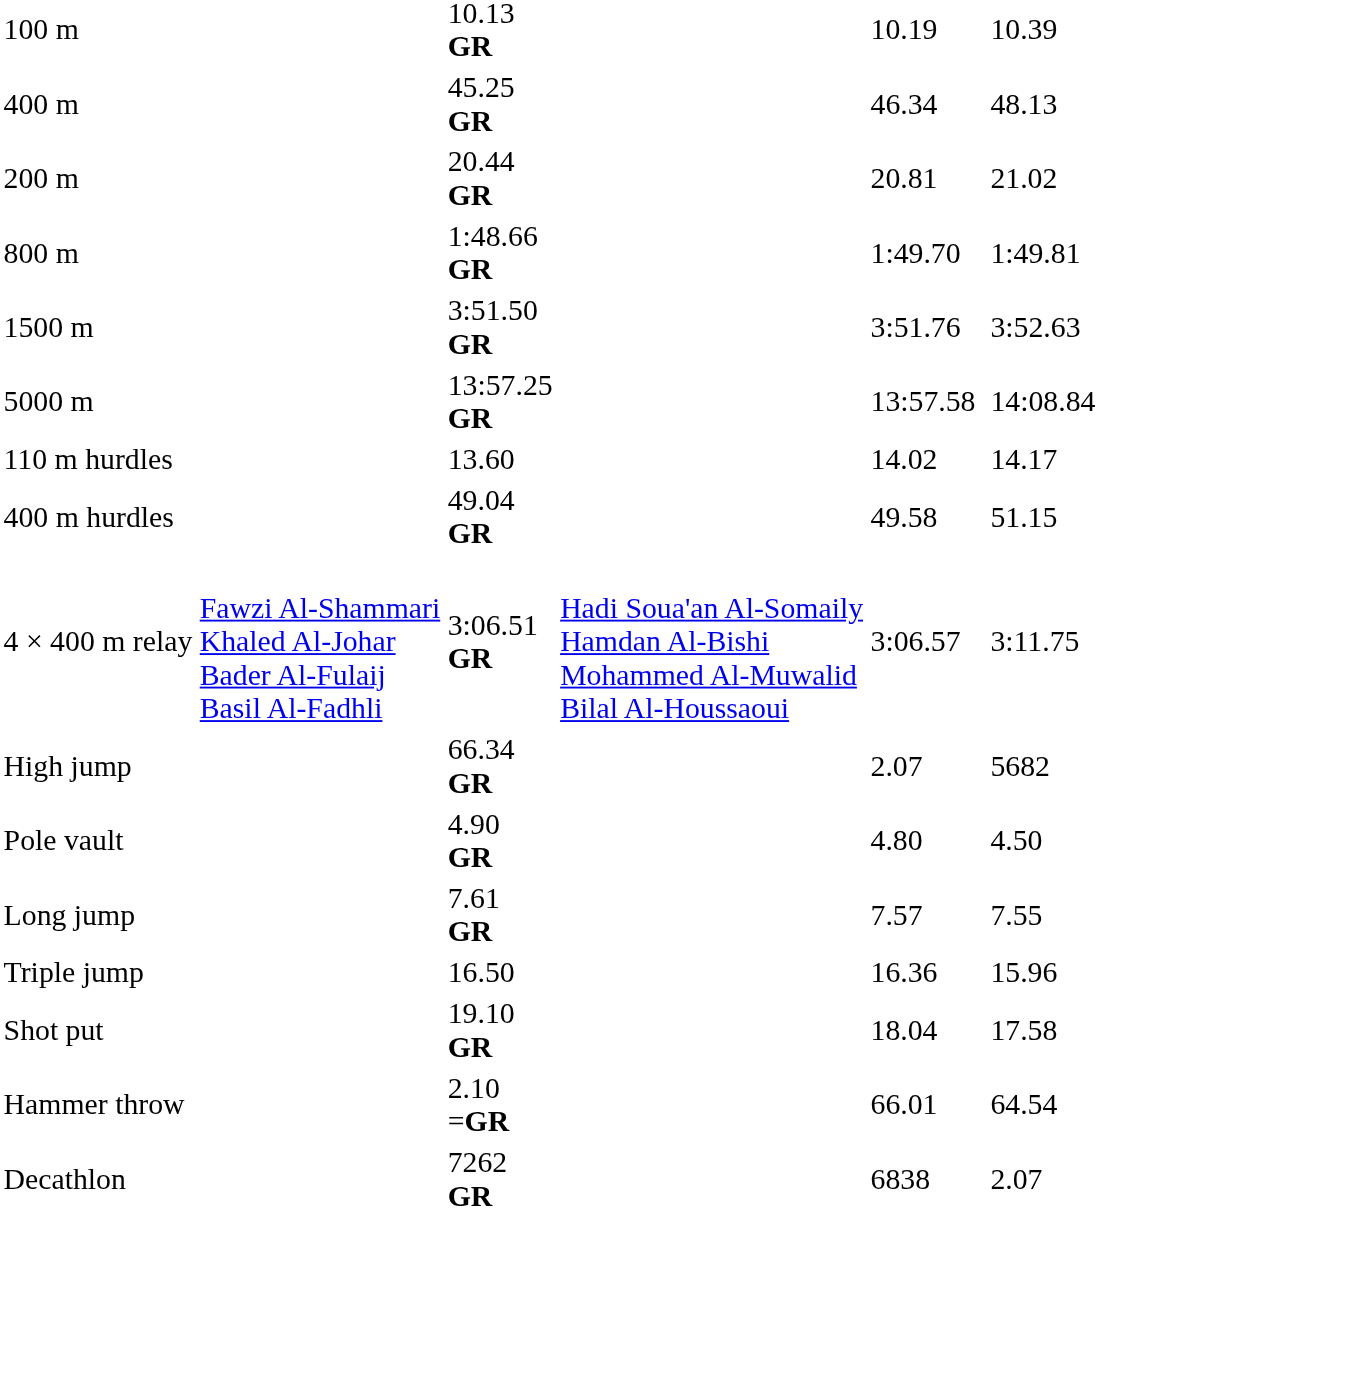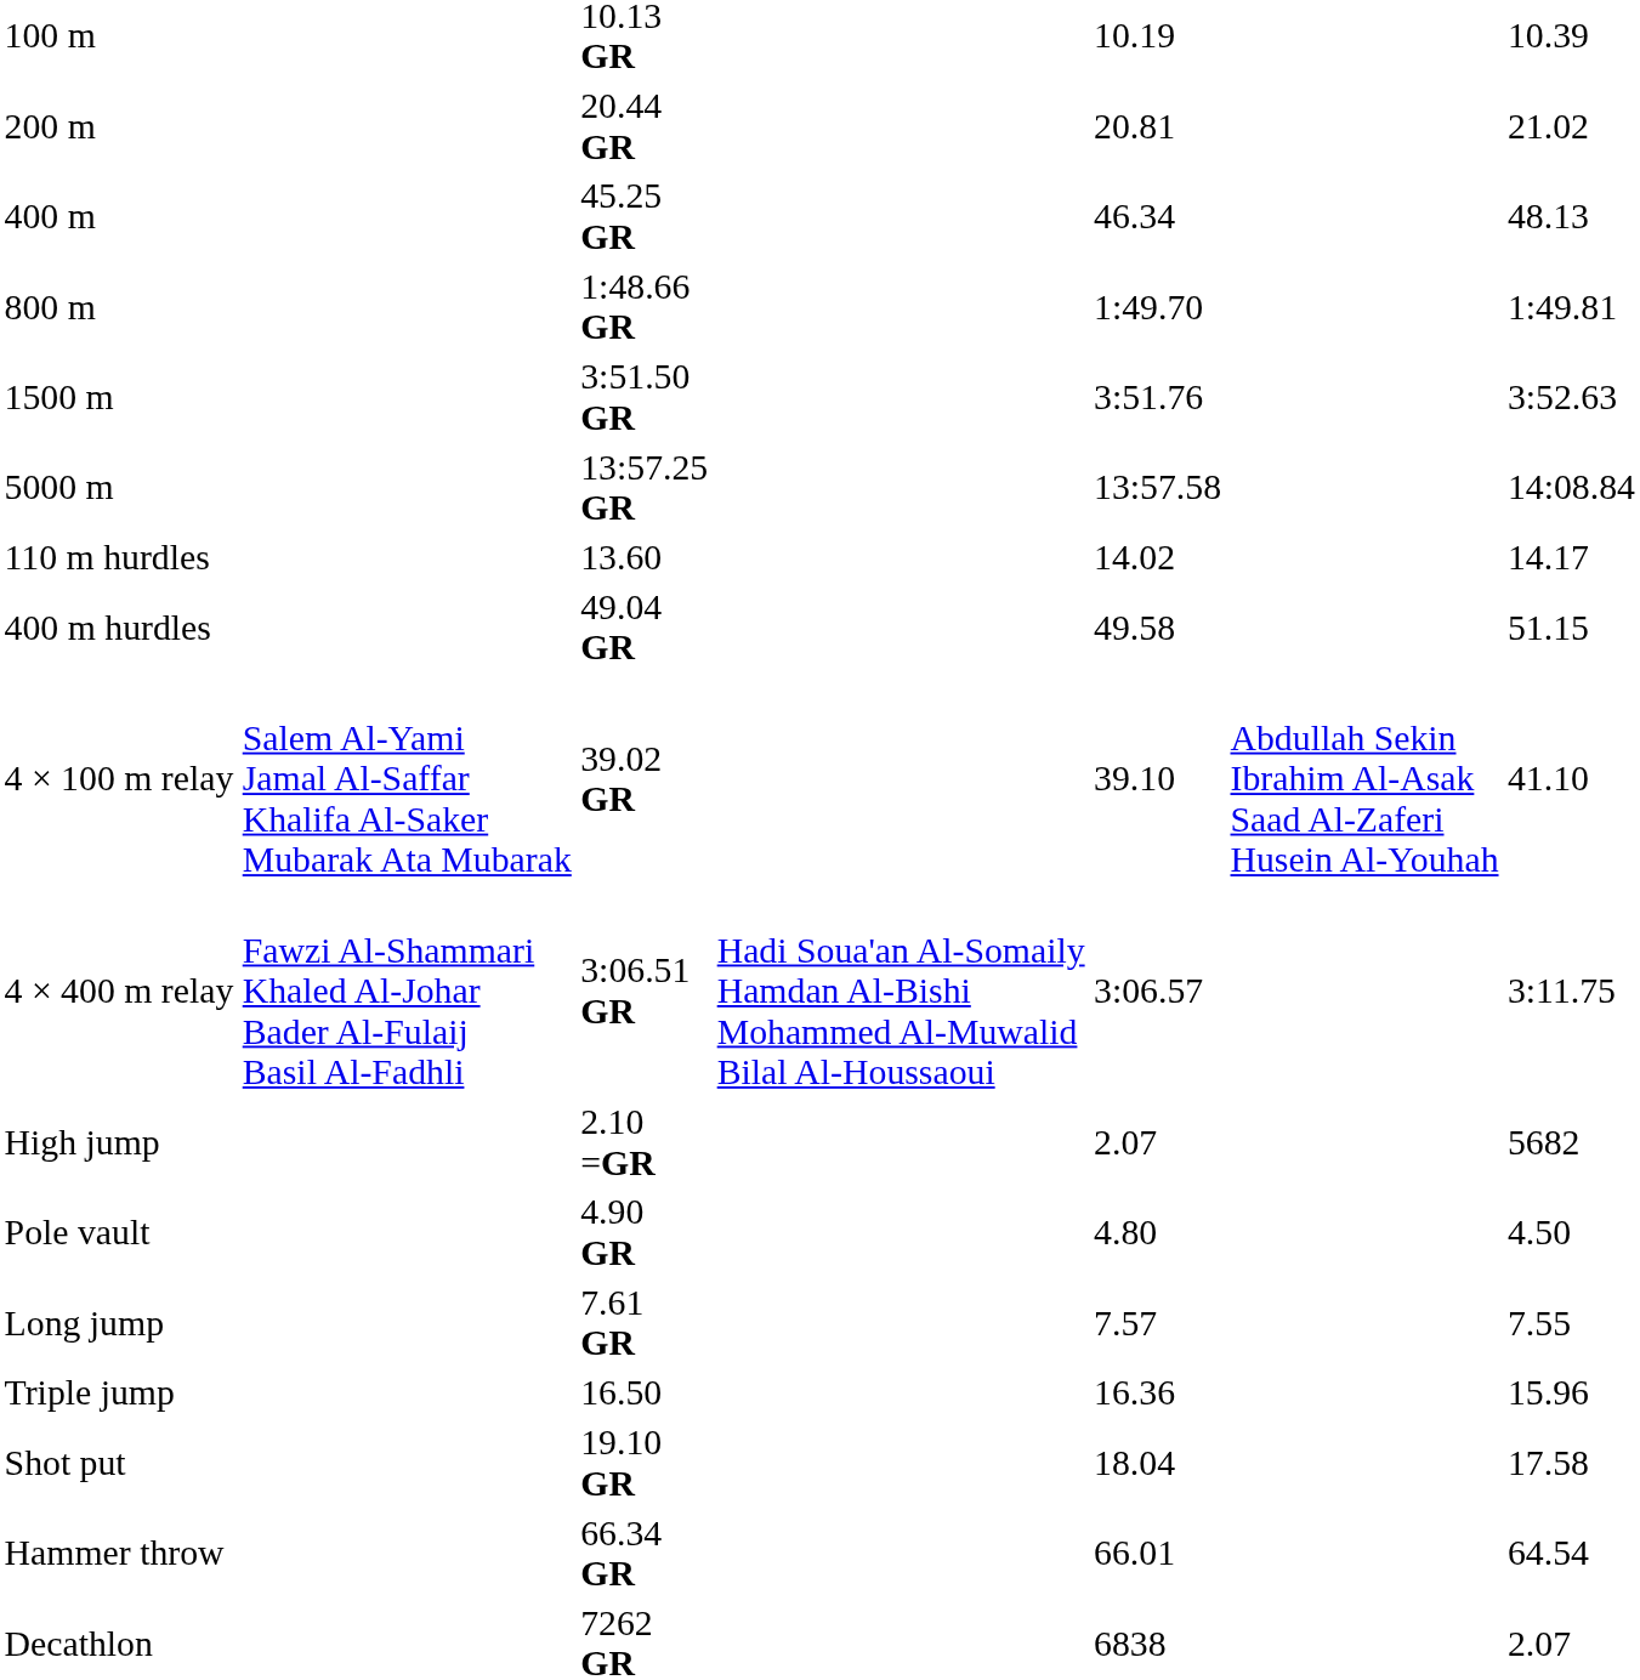rows swapped: 200 m <-> 400 m
+ row: 4 × 100 m relay | Salem Al-Yami Jamal Al-Saffar Khalifa Al-Saker Mubarak Ata Mubarak | 39.02 GR | 39.10 | Abdullah Sekin Ibrahim Al-Asak Saad Al-Zaferi Husein Al-Youhah | 41.10
High jump | column 3: 66.34 GR -> 2.10 =GR
Hammer throw | column 3: 2.10 =GR -> 66.34 GR
